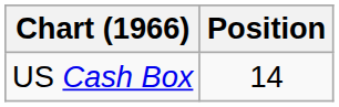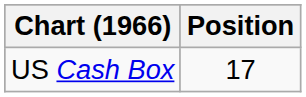US Cash Box | Position: 14 -> 17
